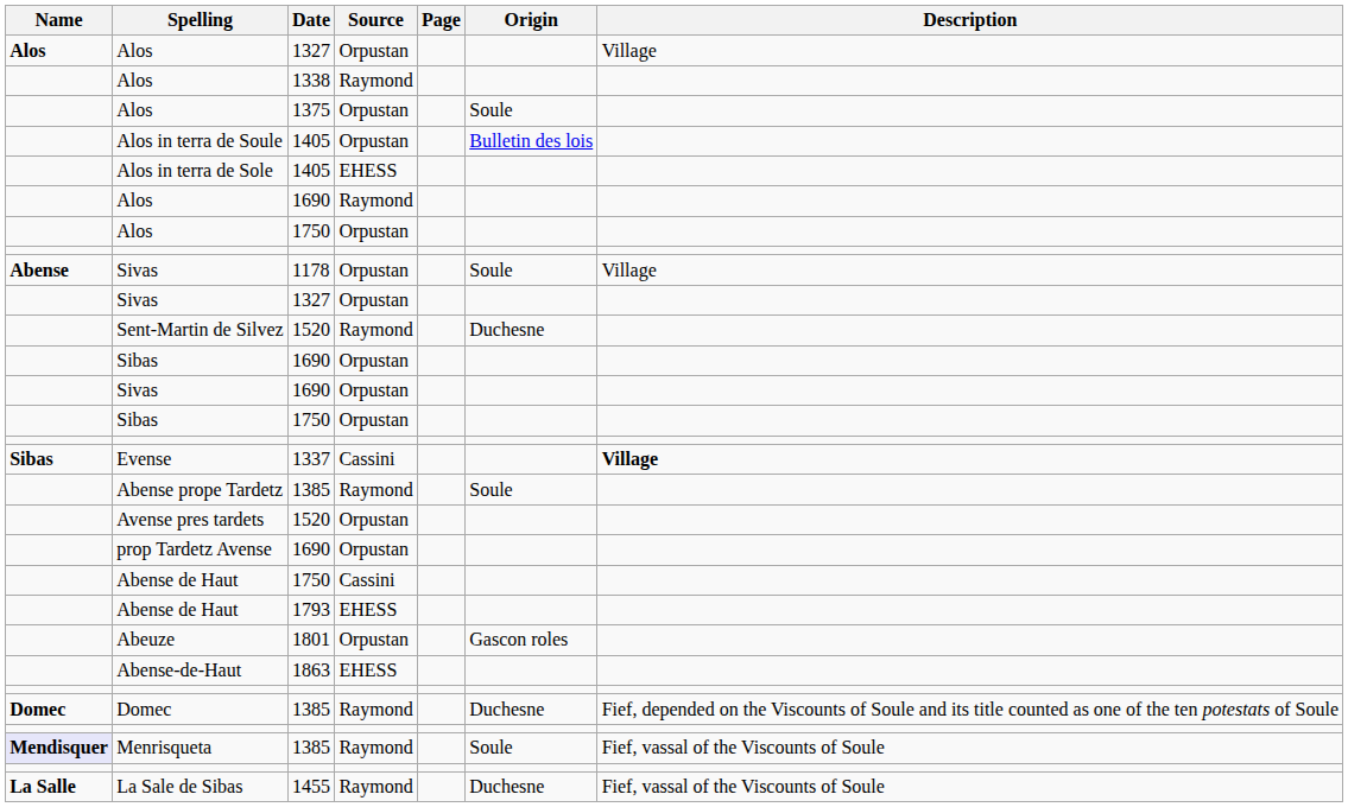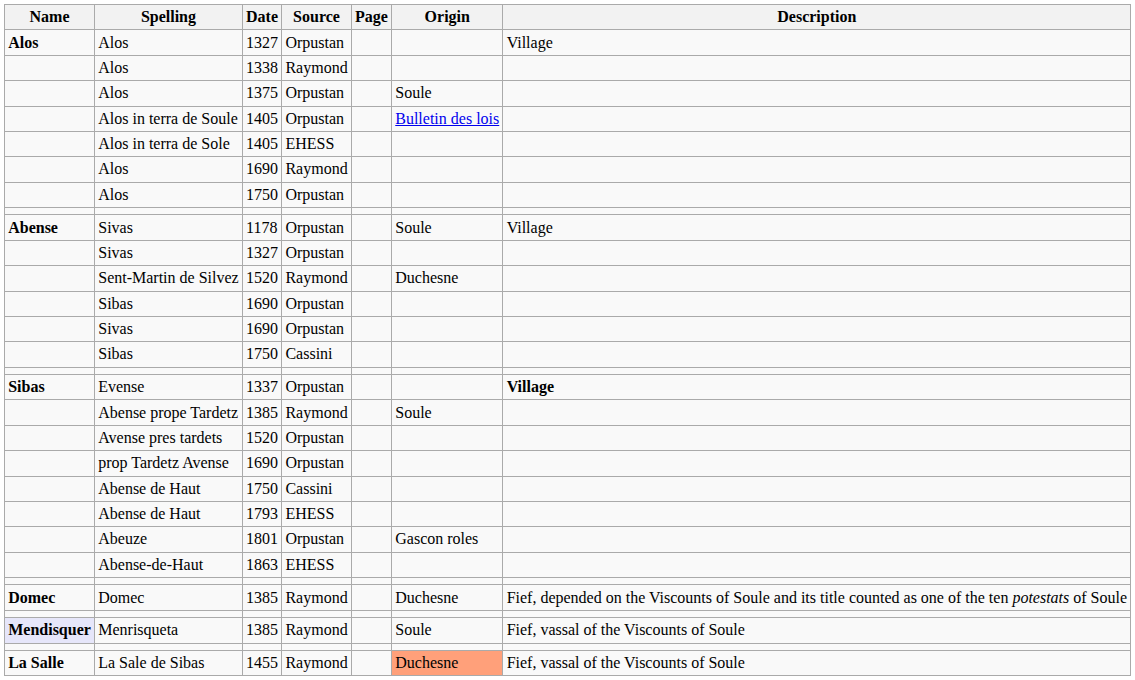Sibas / 1750 | Source: Orpustan -> Cassini
Evense | Source: Cassini -> Orpustan
La Sale de Sibas | Origin: no background -> lightsalmon background
